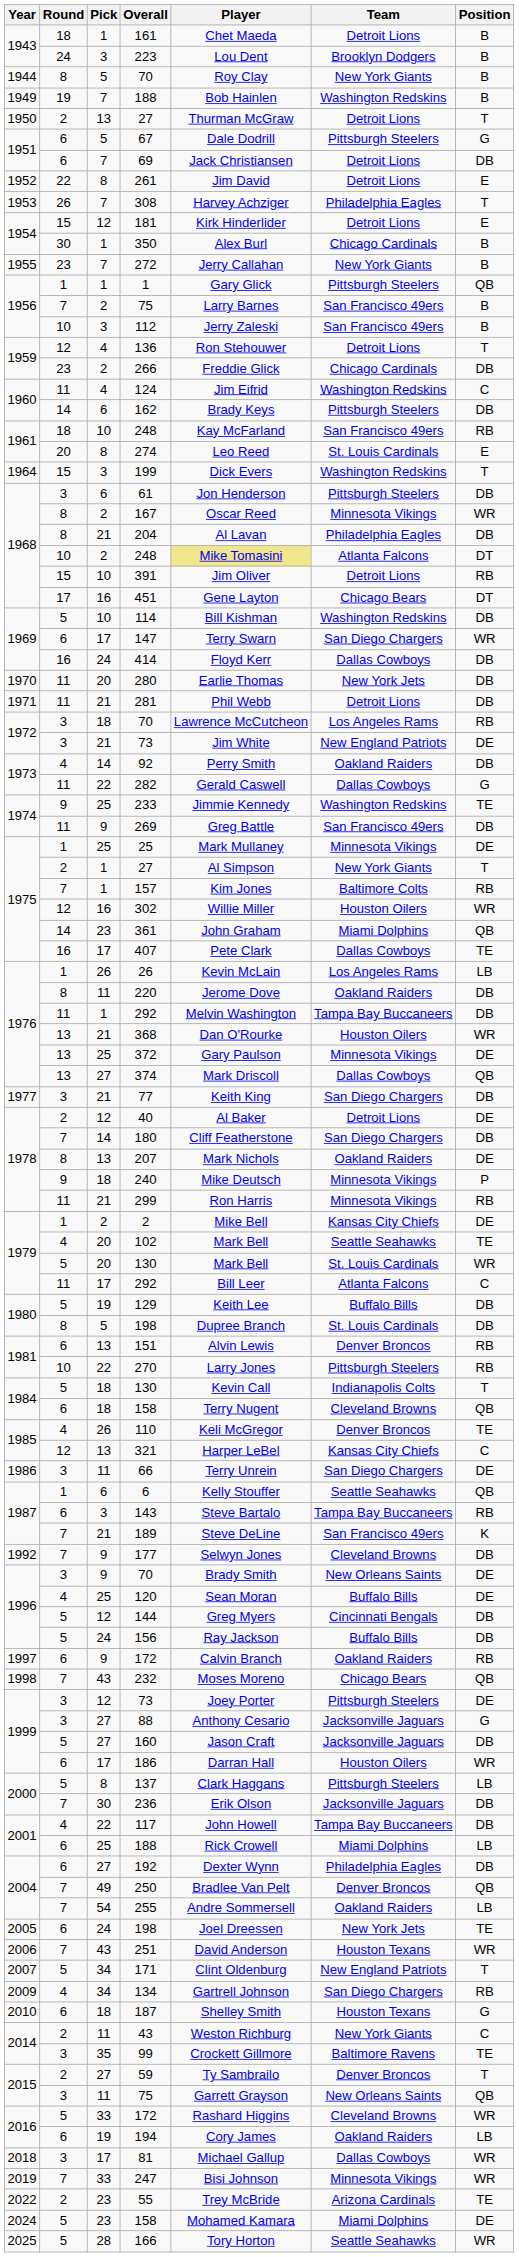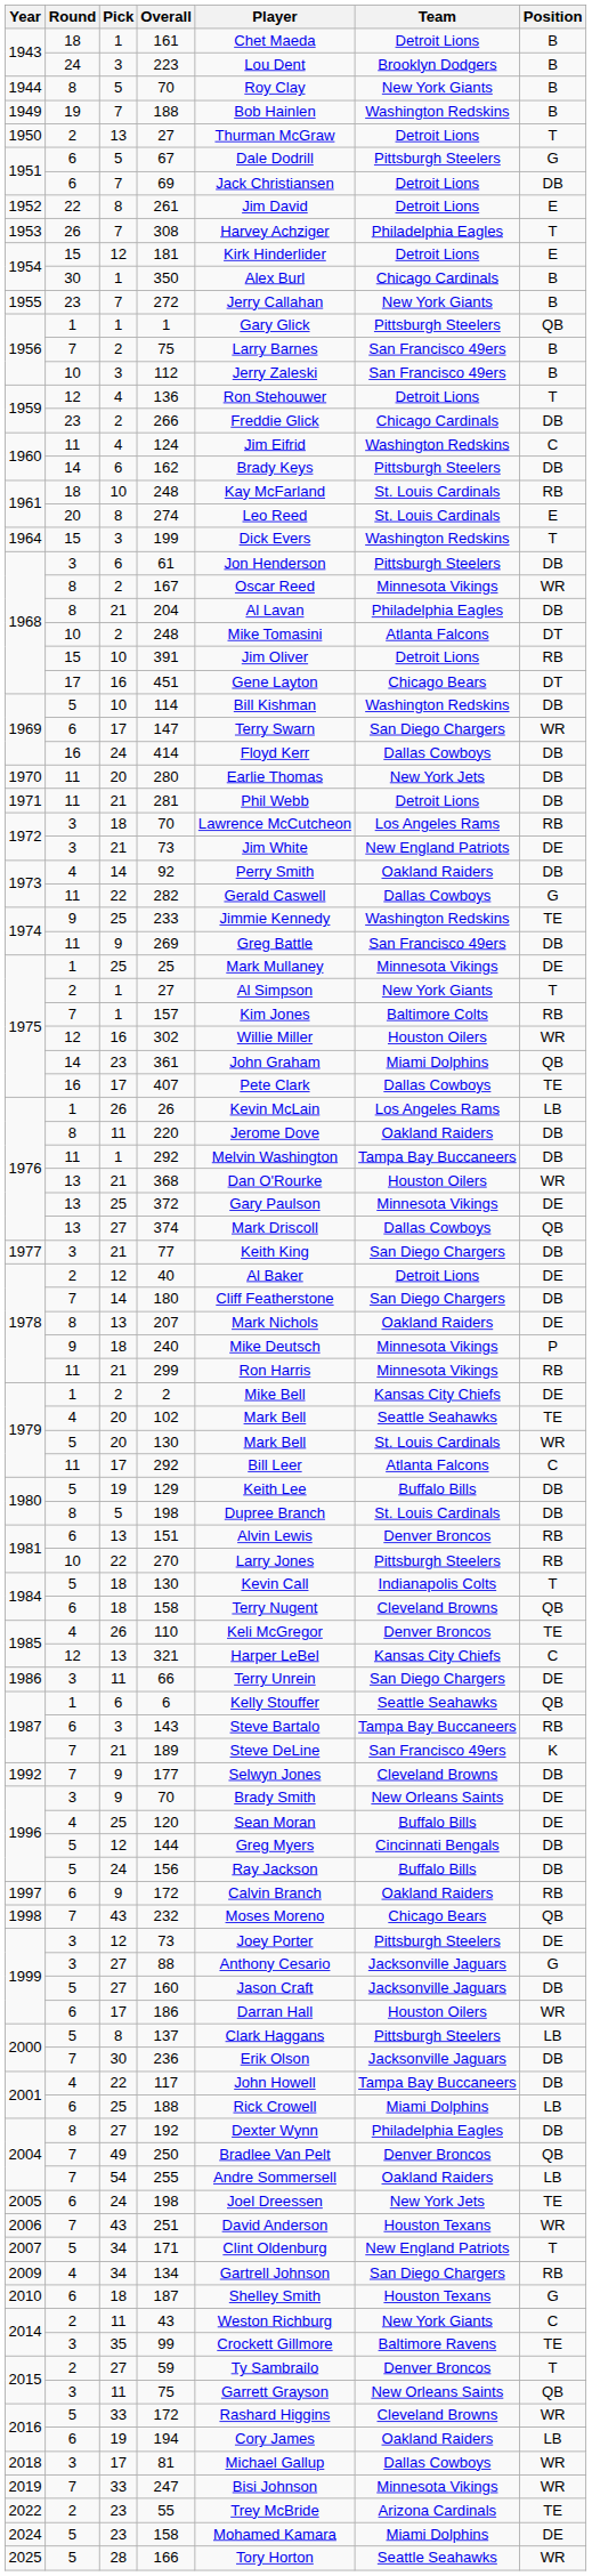1961 / 248 | Team: San Francisco 49ers -> St. Louis Cardinals
1968 / 248 | Player: khaki background -> no background
192 | Round: 6 -> 8
